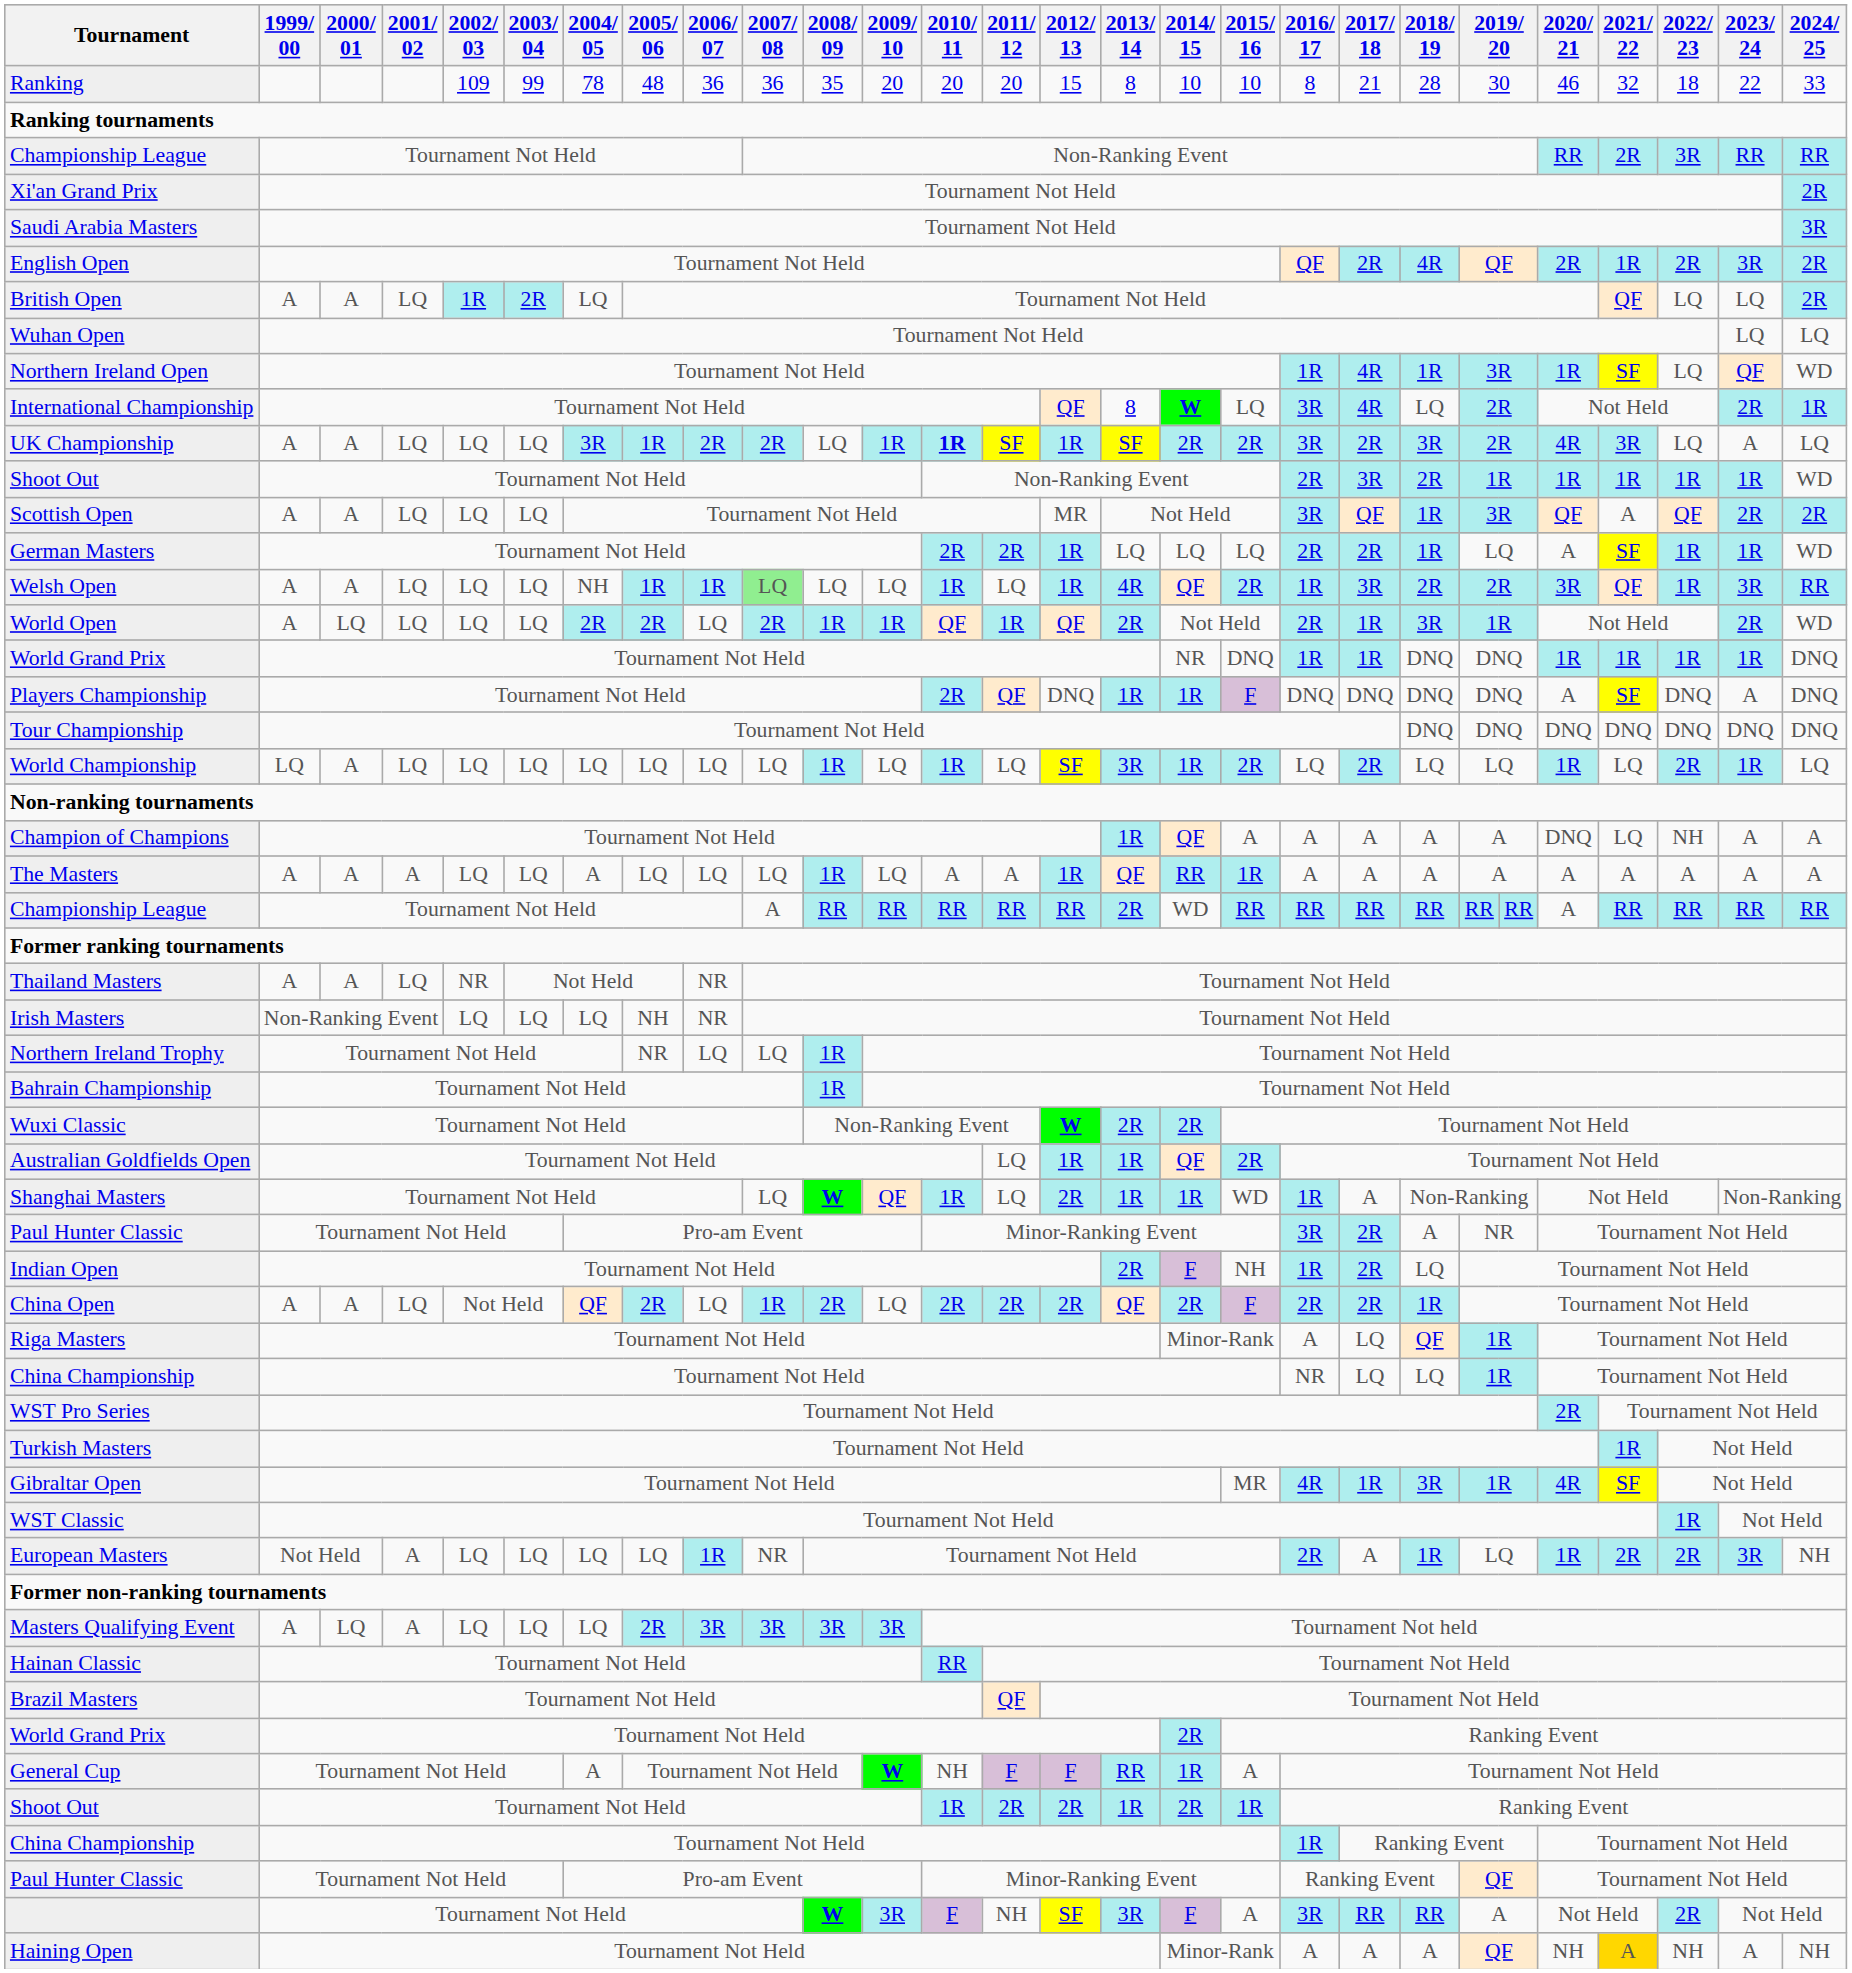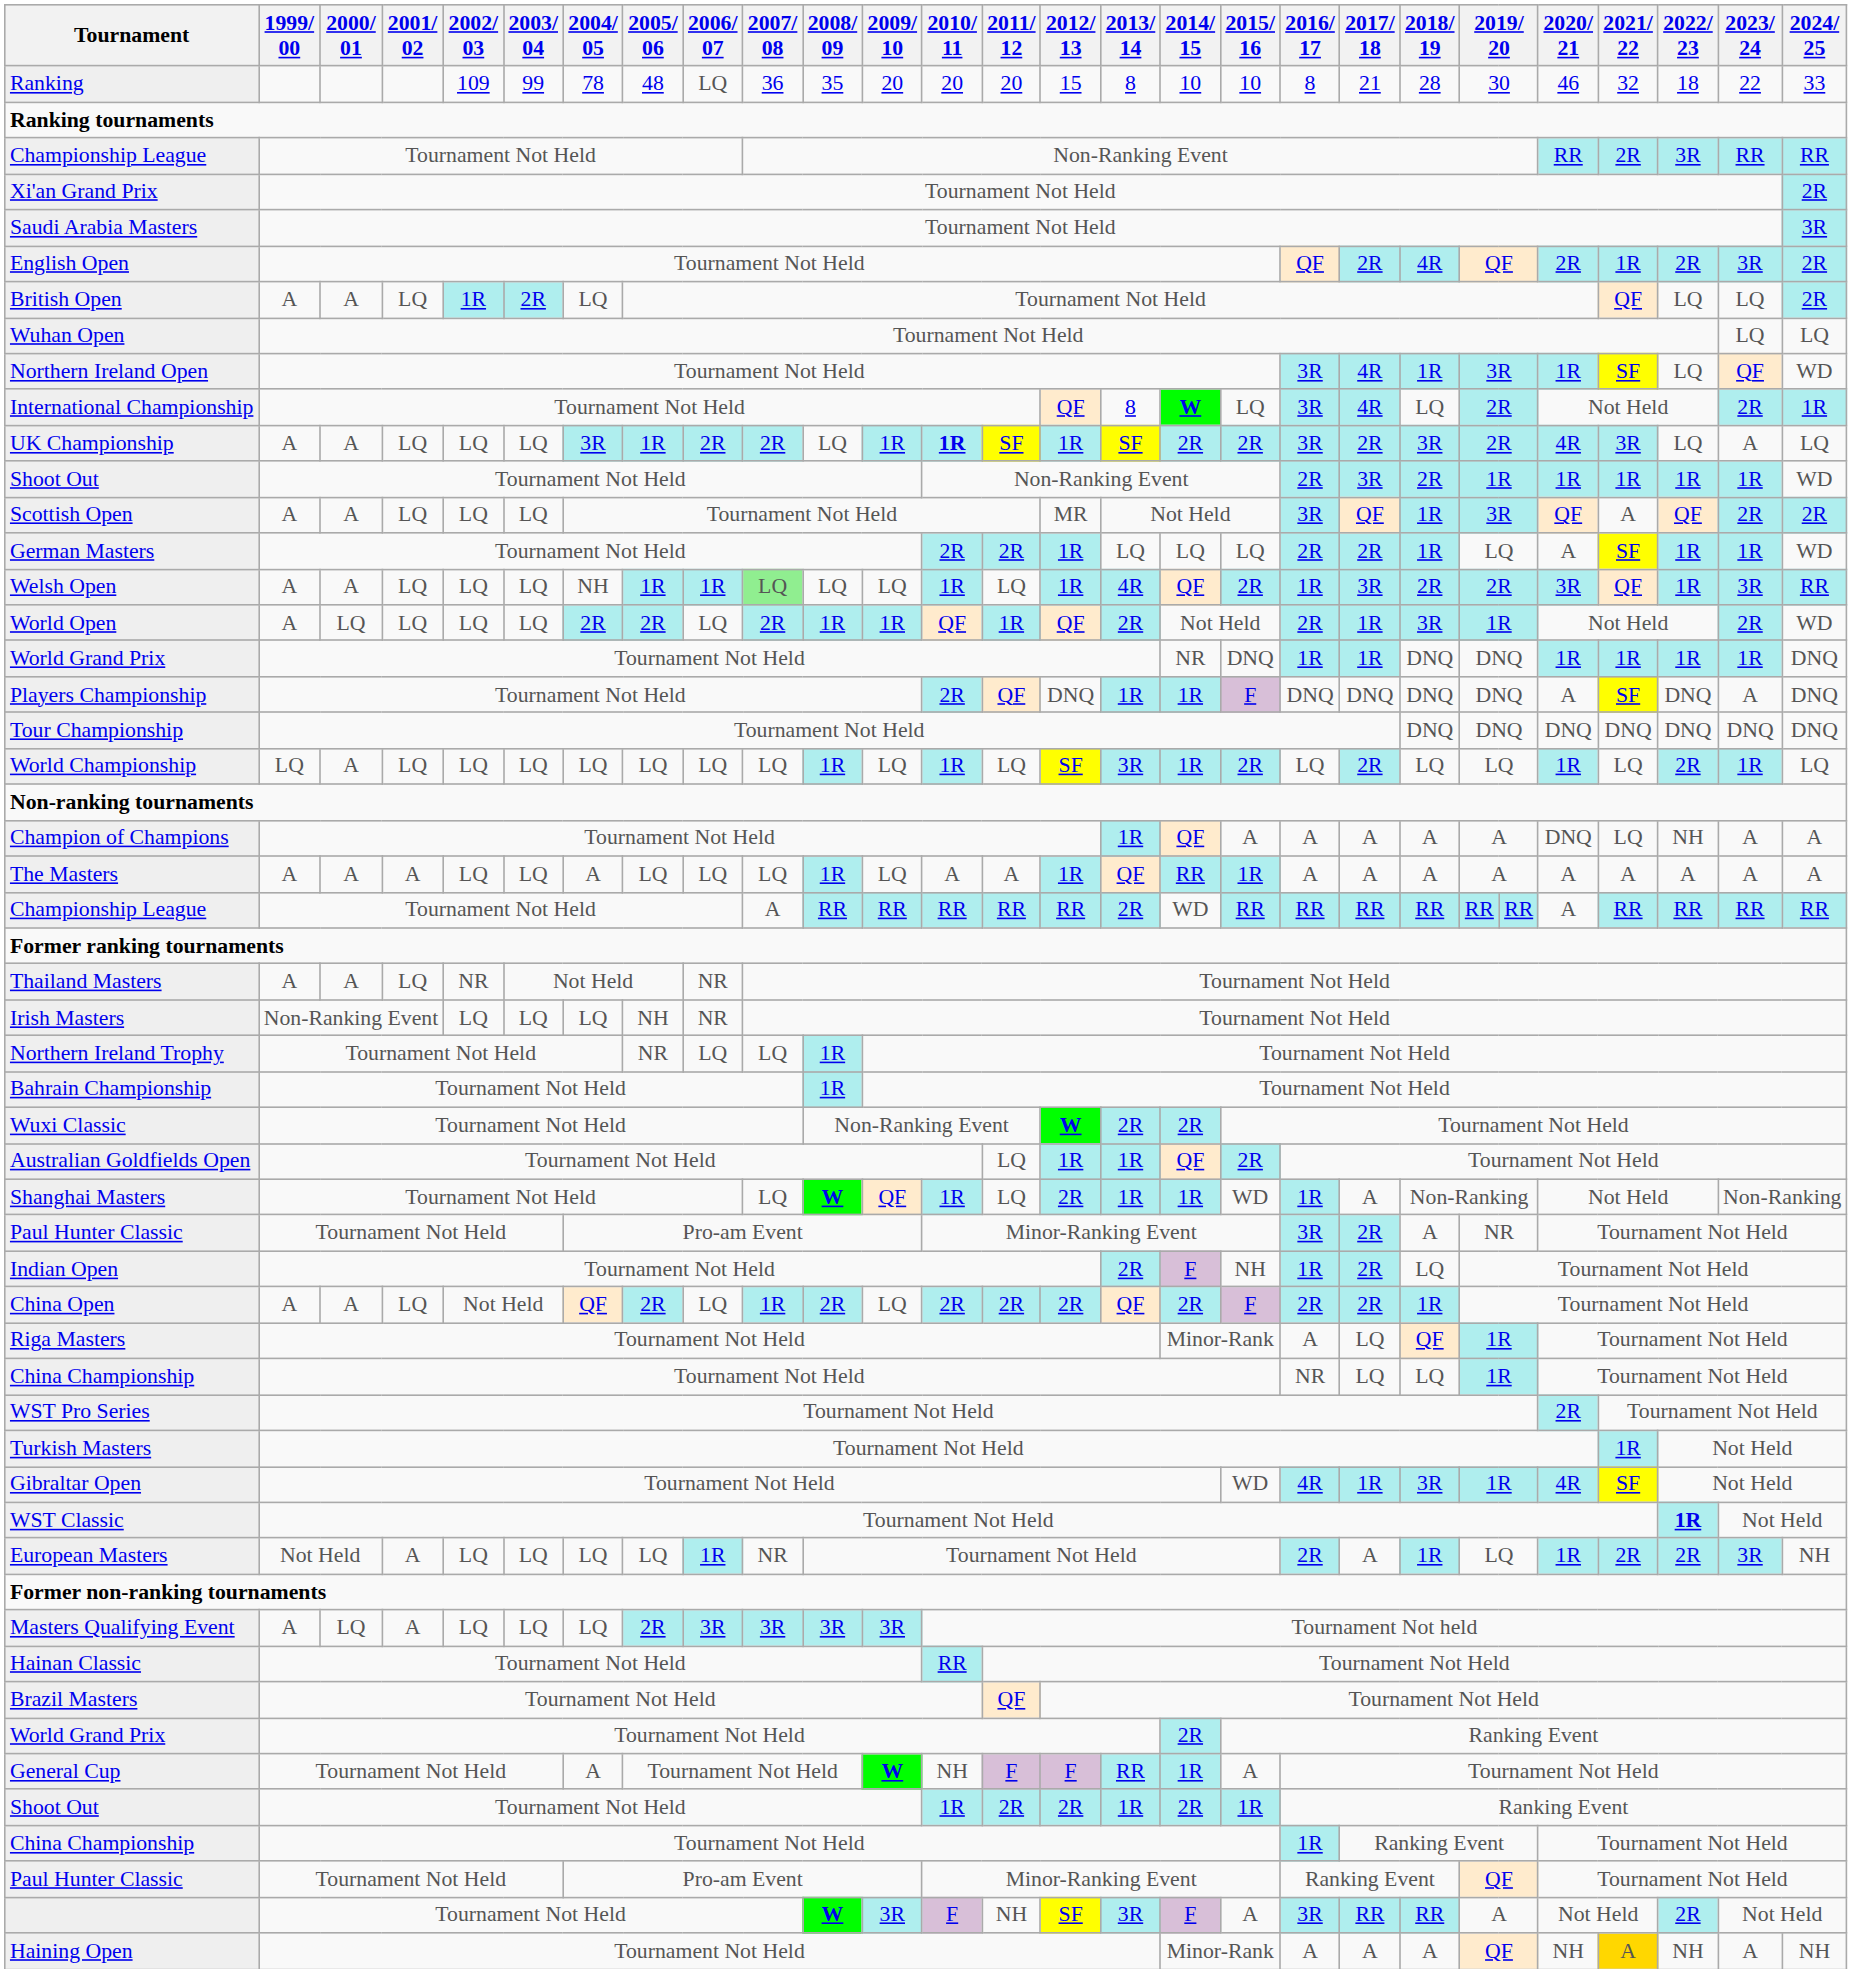Ranking | 2006/ 07: 36 -> LQ
Northern Ireland Open | 2016/ 17: 1R -> 3R
Gibraltar Open | 2015/ 16: MR -> WD
WST Classic | 2022/ 23: normal -> bold
